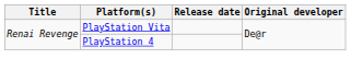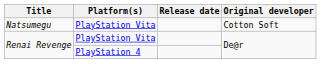+ row: Natsumegu | PlayStation Vita | Cotton Soft
